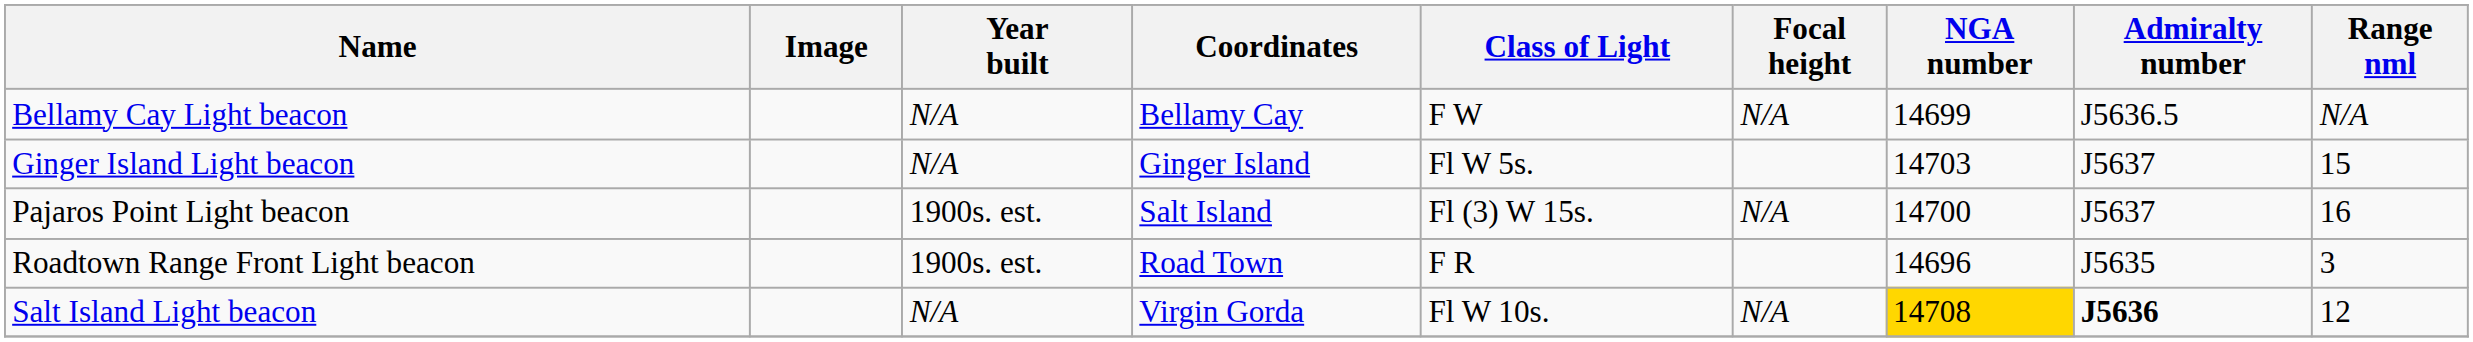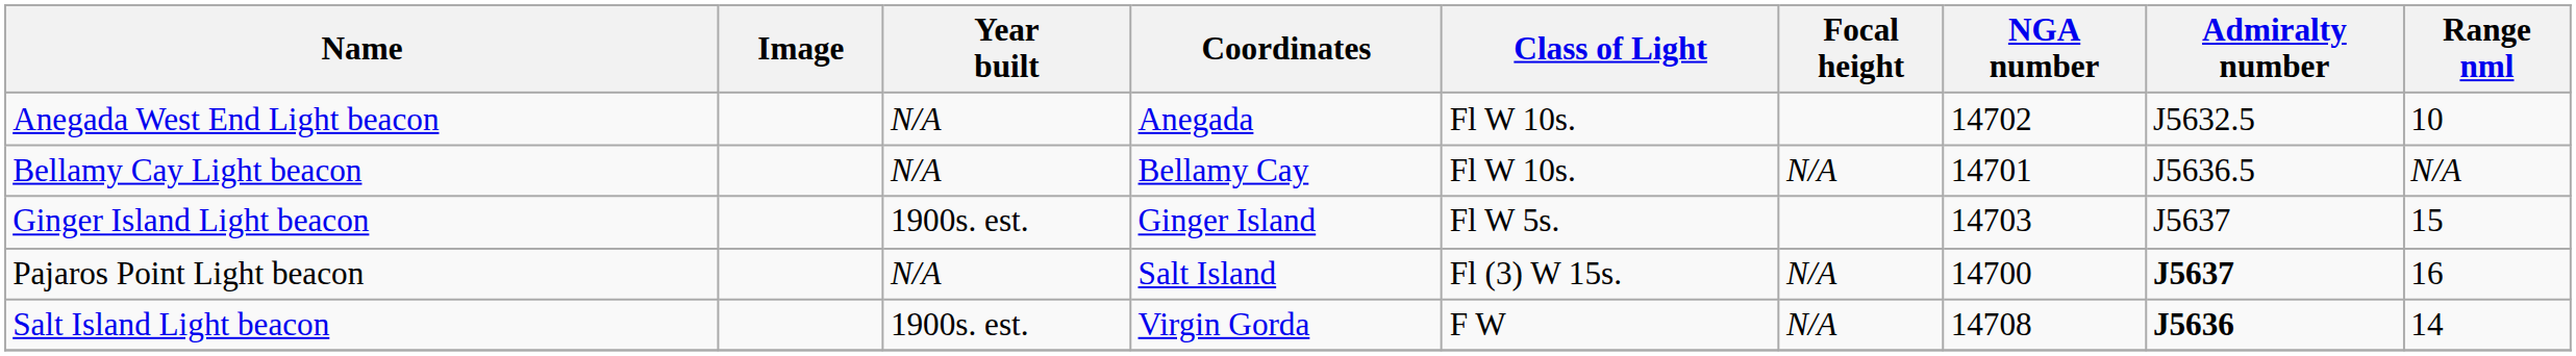+ row: Anegada West End Light beacon | N/A | Anegada | Fl W 10s. | 14702 | J5632.5 | 10
Bellamy Cay Light beacon | Class of Light: F W -> Fl W 10s.
Bellamy Cay Light beacon | NGA number: 14699 -> 14701
Ginger Island Light beacon | Year built: N/A -> 1900s. est.
Pajaros Point Light beacon | Year built: 1900s. est. -> N/A
Pajaros Point Light beacon | Admiralty number: normal -> bold
- row: Roadtown Range Front Light beacon | 1900s. est. | Road Town | F R | 14696 | J5635 | 3
Salt Island Light beacon | Year built: N/A -> 1900s. est.
Salt Island Light beacon | Class of Light: Fl W 10s. -> F W
Salt Island Light beacon | NGA number: gold background -> no background
Salt Island Light beacon | Range nml: 12 -> 14
